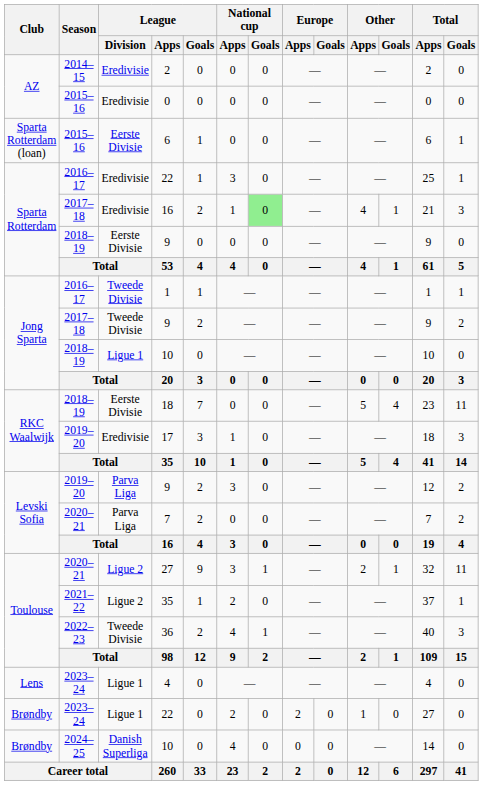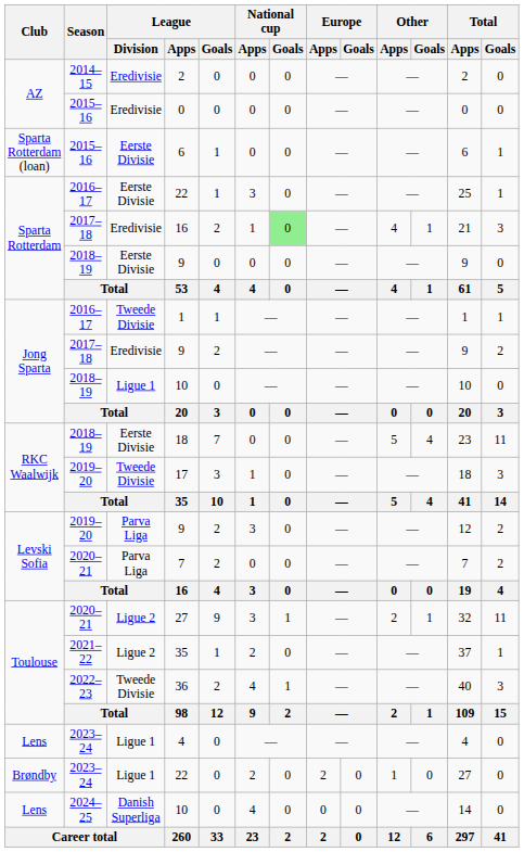2016–17 / 22 | League / Division: Eredivisie -> Eerste Divisie
2017–18 / 9 | League / Division: Tweede Divisie -> Eredivisie
17 | League / Division: Eredivisie -> Tweede Divisie
2024–25 / 10 | Club: Brøndby -> Lens
